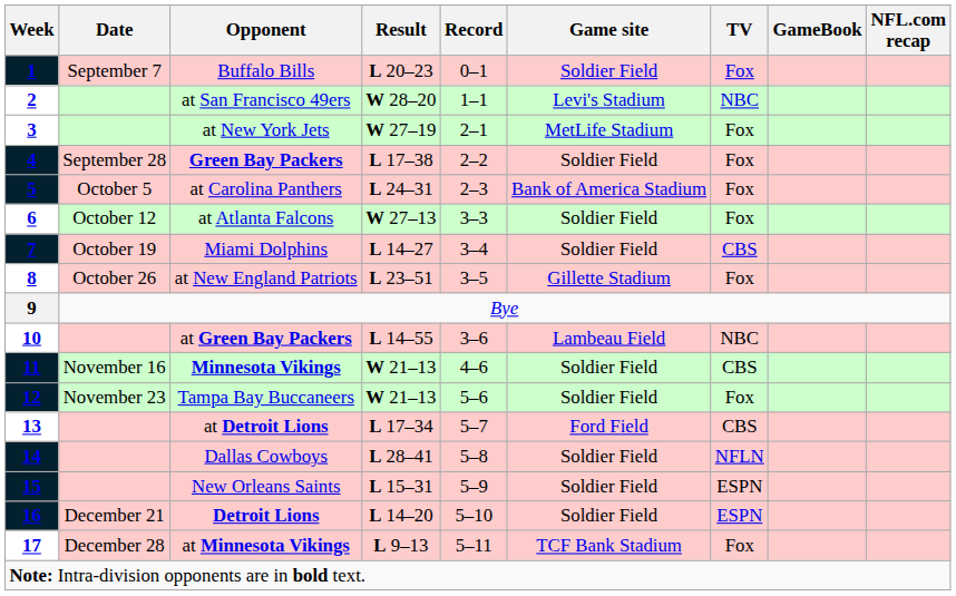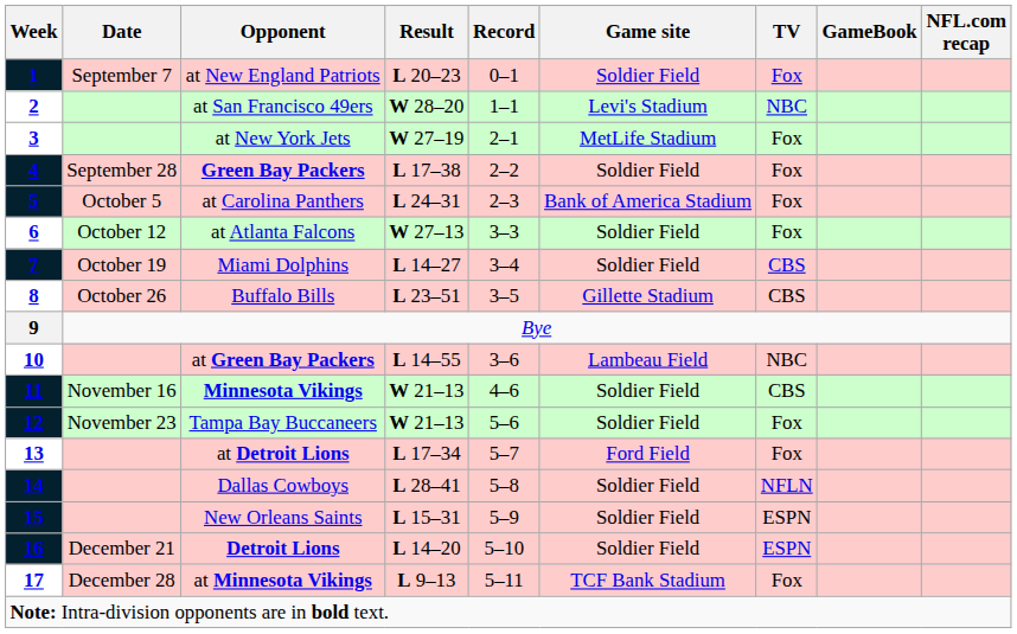1 | Opponent: Buffalo Bills -> at New England Patriots
8 | Opponent: at New England Patriots -> Buffalo Bills
8 | TV: Fox -> CBS
13 | TV: CBS -> Fox
